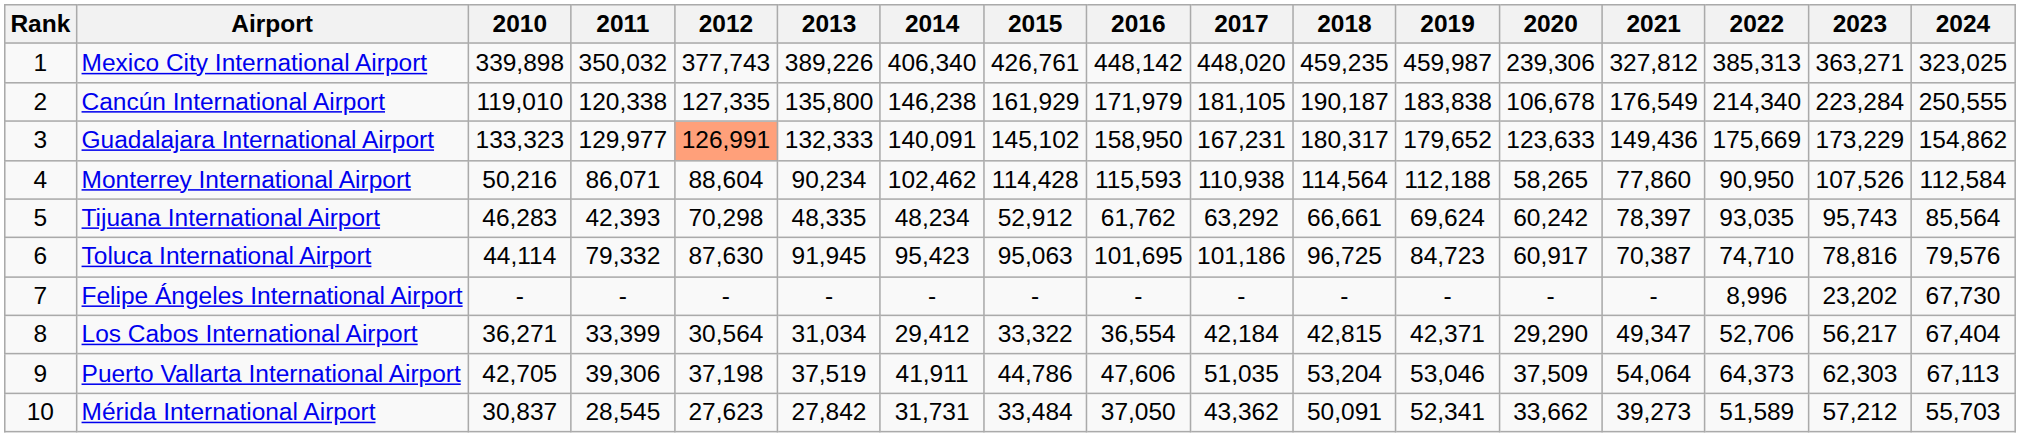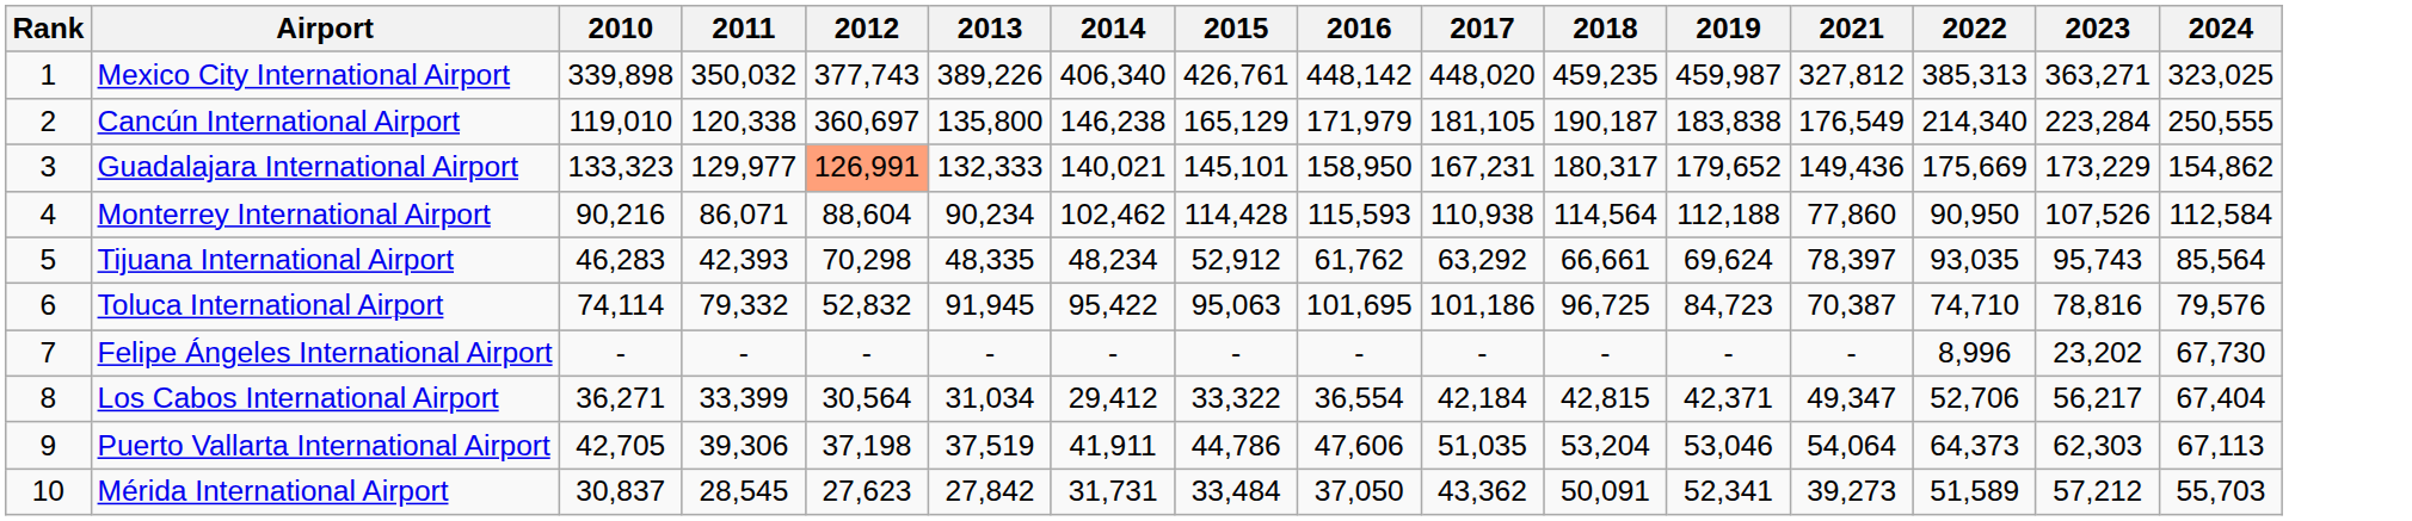- column: 2020 | 239,306 | 106,678 | 123,633 | 58,265 | 60,242 | 60,917 | - | 29,290 | 37,509 | 33,662
Cancún International Airport | 2012: 127,335 -> 360,697
Cancún International Airport | 2015: 161,929 -> 165,129
Guadalajara International Airport | 2014: 140,091 -> 140,021
Guadalajara International Airport | 2015: 145,102 -> 145,101
Monterrey International Airport | 2010: 50,216 -> 90,216
Toluca International Airport | 2010: 44,114 -> 74,114
Toluca International Airport | 2012: 87,630 -> 52,832
Toluca International Airport | 2014: 95,423 -> 95,422
